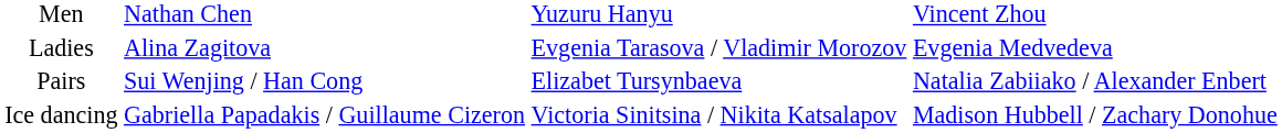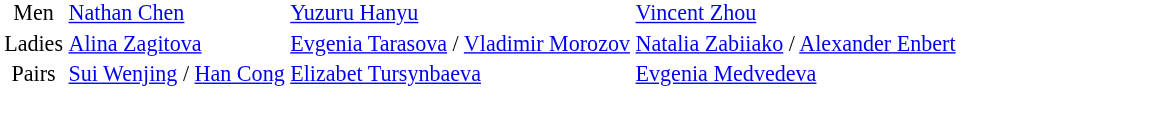Ladies | column 4: Evgenia Medvedeva -> Natalia Zabiiako / Alexander Enbert
Pairs | column 4: Natalia Zabiiako / Alexander Enbert -> Evgenia Medvedeva
- row: Ice dancing | Gabriella Papadakis / Guillaume Cizeron | Victoria Sinitsina / Nikita Katsalapov | Madison Hubbell / Zachary Donohue
